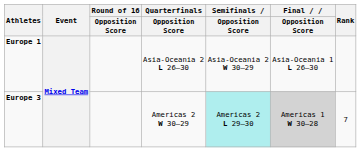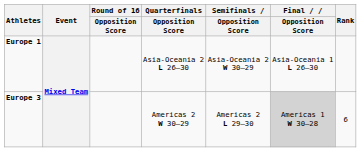Europe 3 | Semifinals / Opposition Score: paleturquoise background -> no background
Europe 3 | Rank: 7 -> 6
